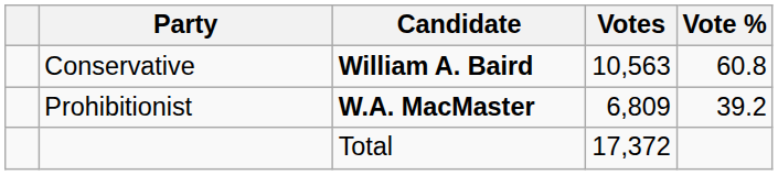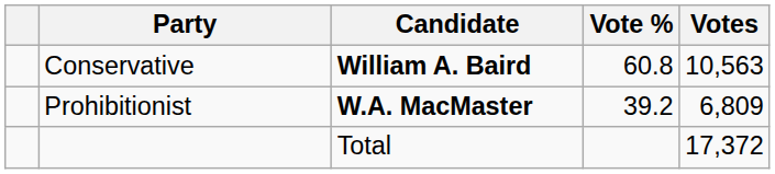columns swapped: Votes <-> Vote %
